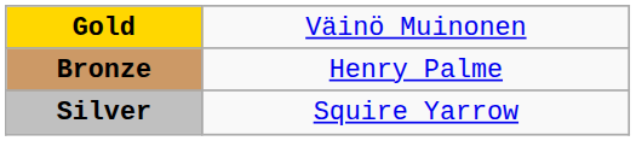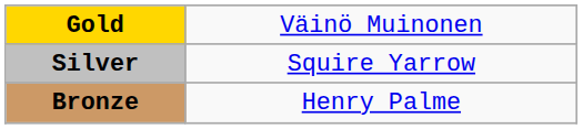rows swapped: Silver <-> Bronze
